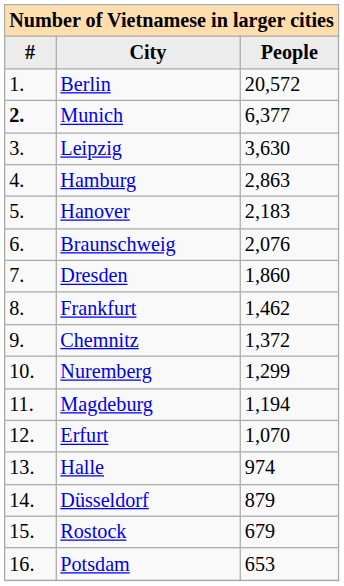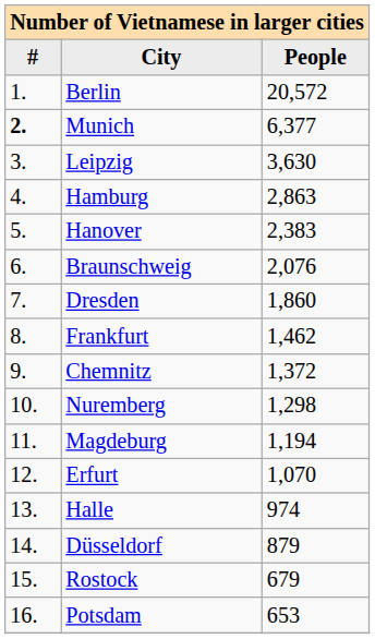Hanover | People: 2,183 -> 2,383
Nuremberg | People: 1,299 -> 1,298
